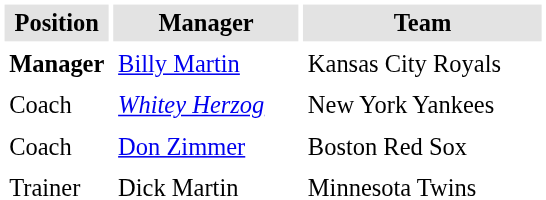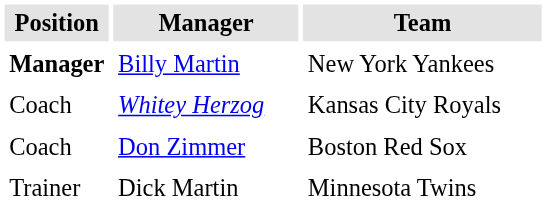Billy Martin | Team: Kansas City Royals -> New York Yankees
Whitey Herzog | Team: New York Yankees -> Kansas City Royals
